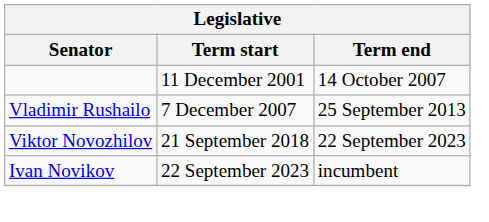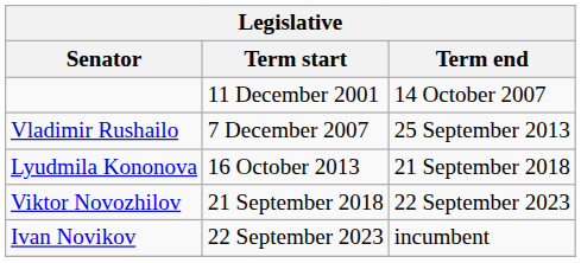+ row: Lyudmila Kononova | 16 October 2013 | 21 September 2018
